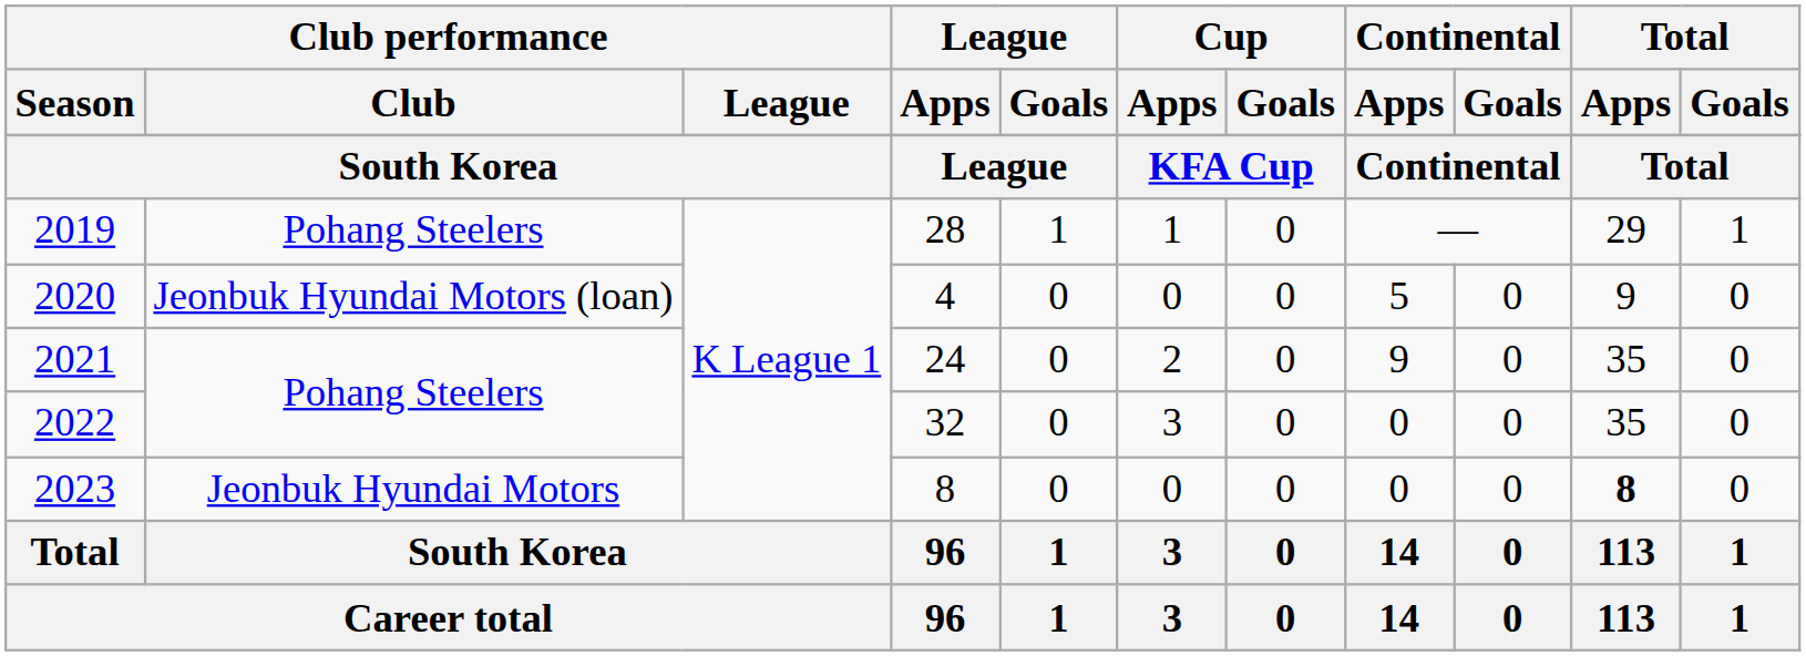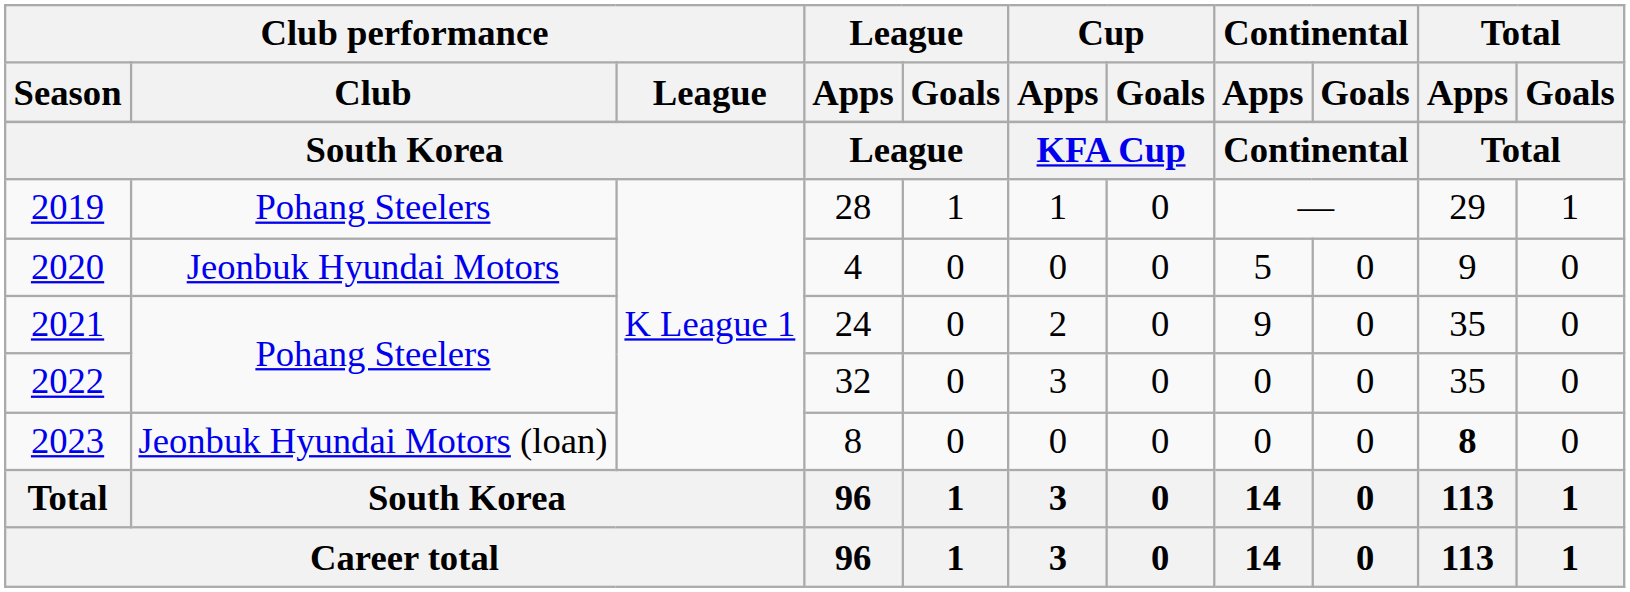2020 | Club performance / Club: Jeonbuk Hyundai Motors (loan) -> Jeonbuk Hyundai Motors
2023 | Club performance / Club: Jeonbuk Hyundai Motors -> Jeonbuk Hyundai Motors (loan)
